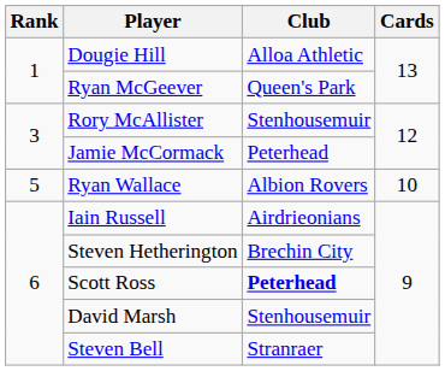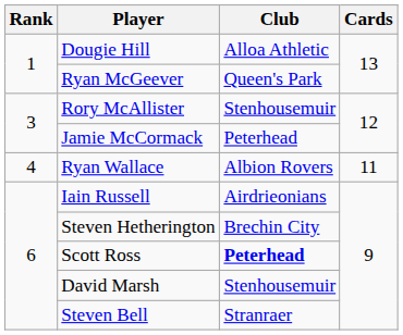Ryan Wallace | Rank: 5 -> 4
Ryan Wallace | Cards: 10 -> 11
